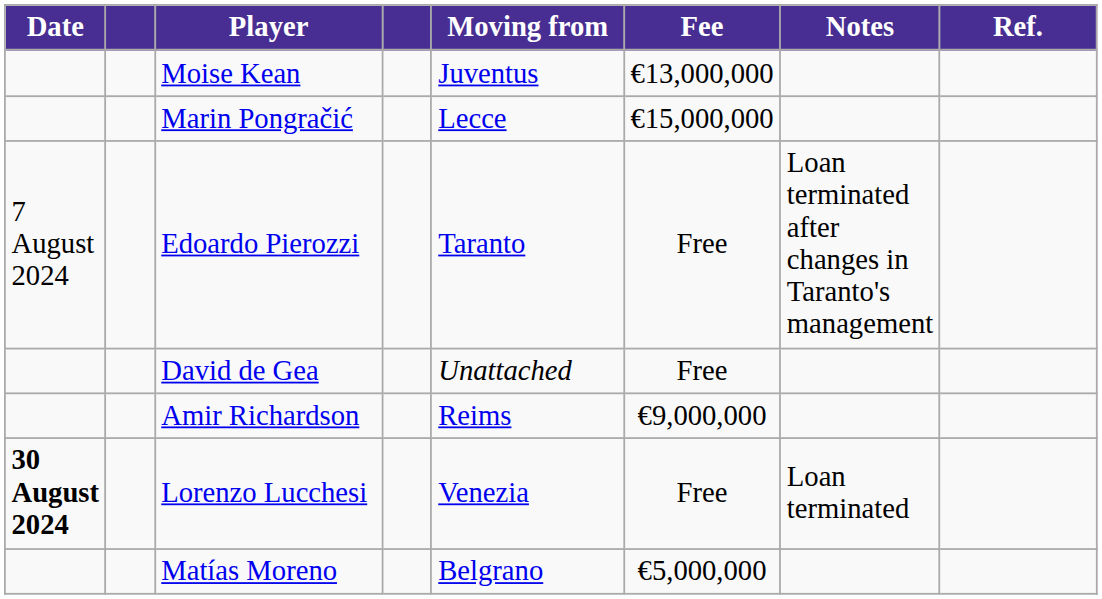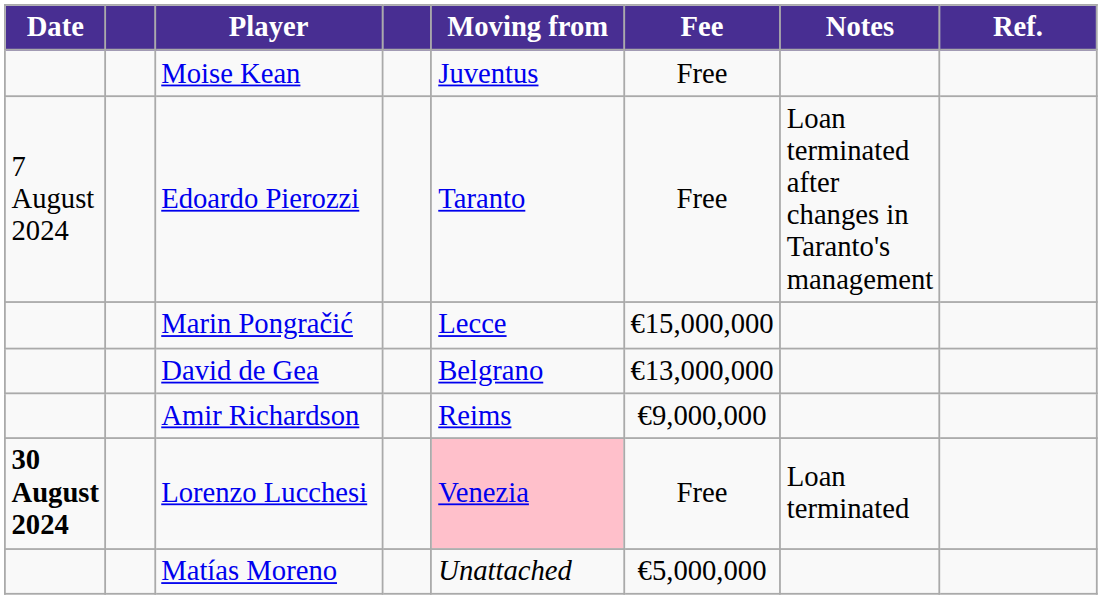Moise Kean | Fee: €13,000,000 -> Free
rows swapped: Marin Pongračić <-> Edoardo Pierozzi
David de Gea | Moving from: Unattached -> Belgrano
David de Gea | Fee: Free -> €13,000,000
Lorenzo Lucchesi | Moving from: no background -> pink background
Matías Moreno | Moving from: Belgrano -> Unattached
